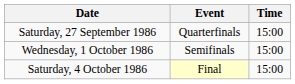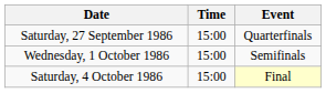columns swapped: Time <-> Event
